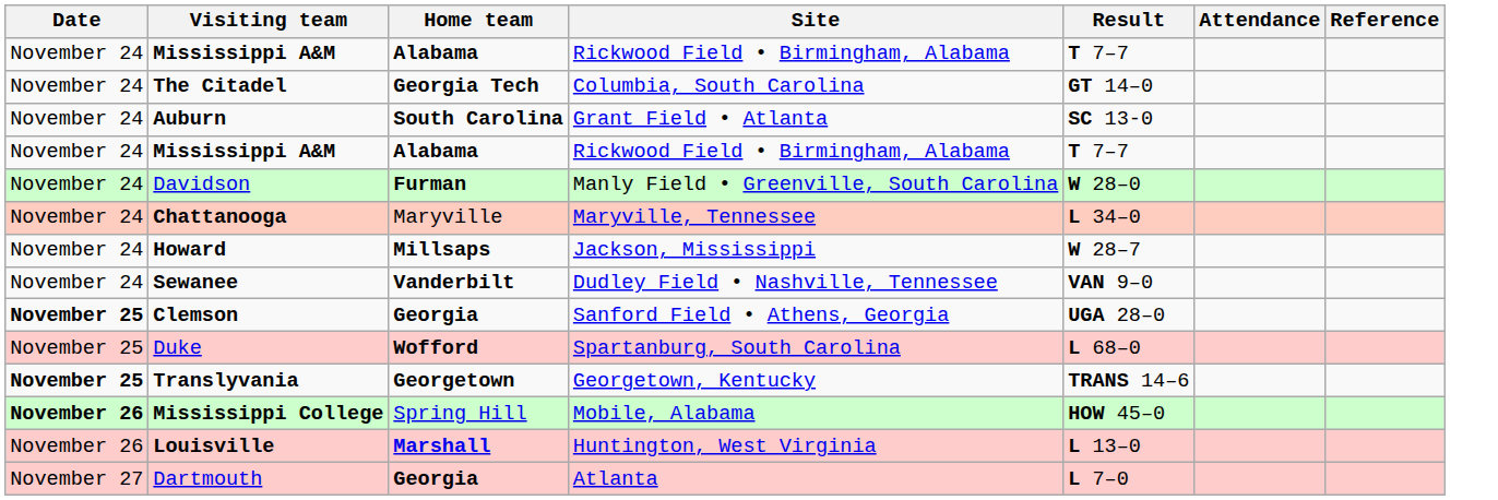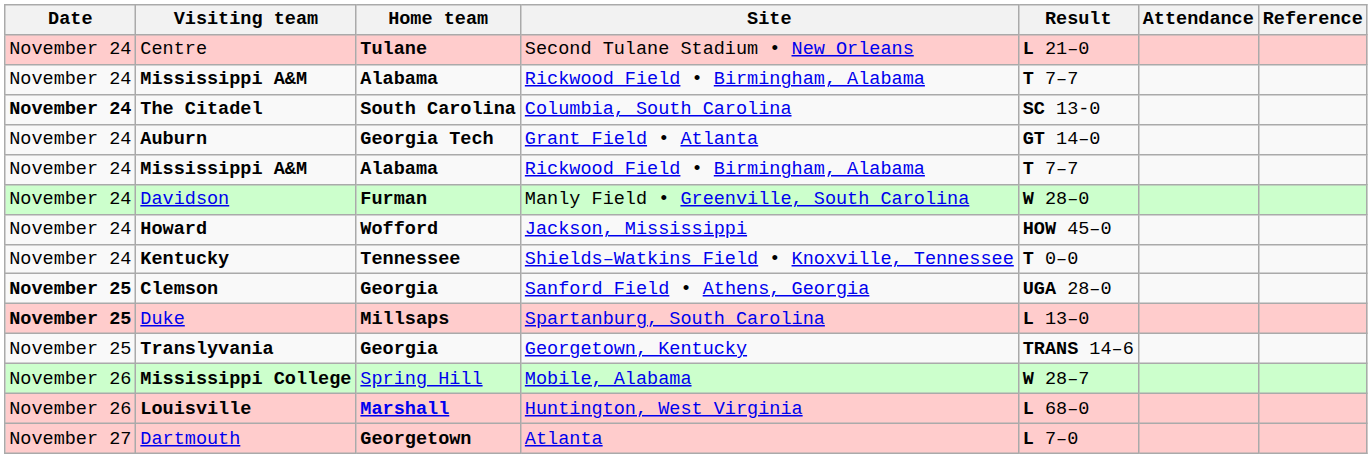+ row: November 24 | Centre | Tulane | Second Tulane Stadium • New Orleans | L 21–0
The Citadel | Date: normal -> bold
The Citadel | Home team: Georgia Tech -> South Carolina
The Citadel | Result: GT 14–0 -> SC 13-0
Auburn | Home team: South Carolina -> Georgia Tech
Auburn | Result: SC 13-0 -> GT 14–0
- row: November 24 | Chattanooga | Maryville | Maryville, Tennessee | L 34–0
Howard | Home team: Millsaps -> Wofford
Howard | Result: W 28–7 -> HOW 45–0
+ row: November 24 | Kentucky | Tennessee | Shields–Watkins Field • Knoxville, Tennessee | T 0–0
- row: November 24 | Sewanee | Vanderbilt | Dudley Field • Nashville, Tennessee | VAN 9–0
Duke | Date: normal -> bold
Duke | Home team: Wofford -> Millsaps
Duke | Result: L 68–0 -> L 13–0
Translyvania | Date: bold -> normal
Translyvania | Home team: Georgetown -> Georgia
Mississippi College | Date: bold -> normal
Mississippi College | Result: HOW 45–0 -> W 28–7
Louisville | Result: L 13–0 -> L 68–0
Dartmouth | Home team: Georgia -> Georgetown
